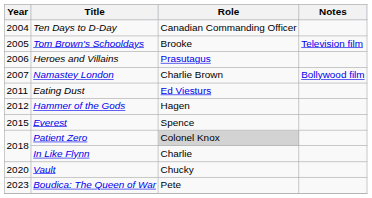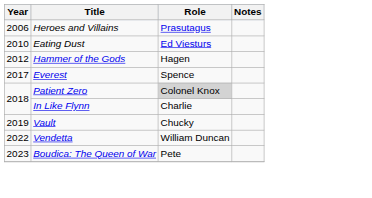- row: 2004 | Ten Days to D-Day | Canadian Commanding Officer
- row: 2005 | Tom Brown's Schooldays | Brooke | Television film
- row: 2007 | Namastey London | Charlie Brown | Bollywood film
Eating Dust | Year: 2011 -> 2010
Everest | Year: 2015 -> 2017
Vault | Year: 2020 -> 2019
+ row: 2022 | Vendetta | William Duncan
